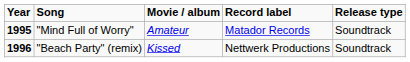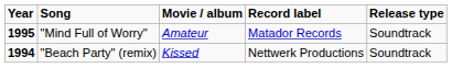"Beach Party" (remix) | Year: 1996 -> 1994
